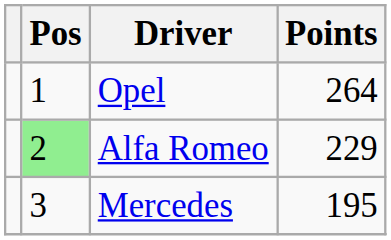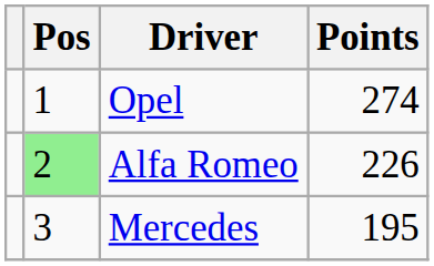Opel | Points: 264 -> 274
Alfa Romeo | Points: 229 -> 226
